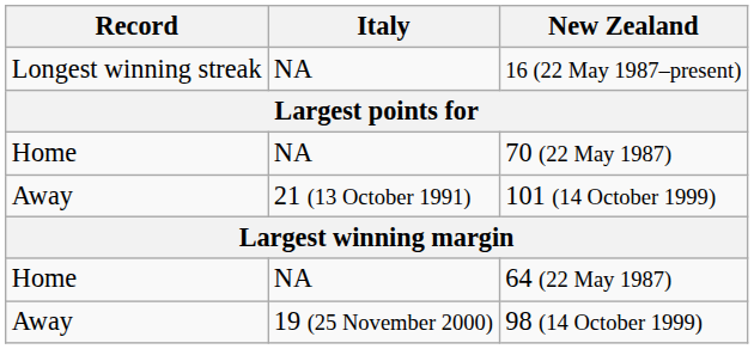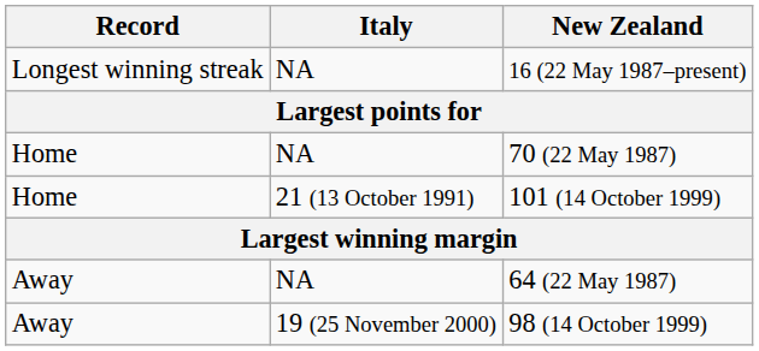101 (14 October 1999) | Record: Away -> Home
64 (22 May 1987) | Record: Home -> Away
